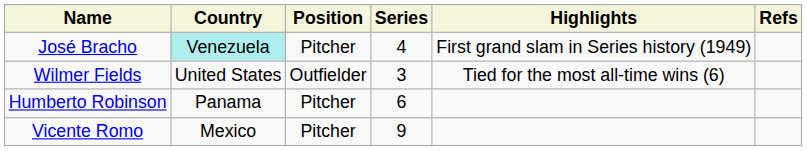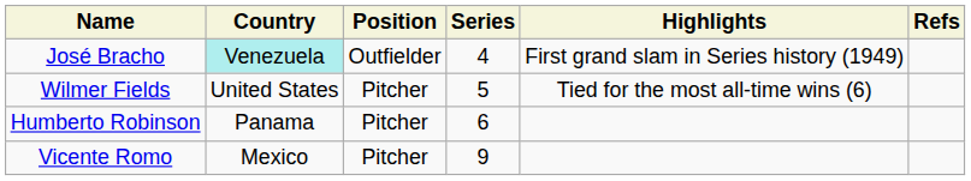José Bracho | Position: Pitcher -> Outfielder
Wilmer Fields | Position: Outfielder -> Pitcher
Wilmer Fields | Series: 3 -> 5
